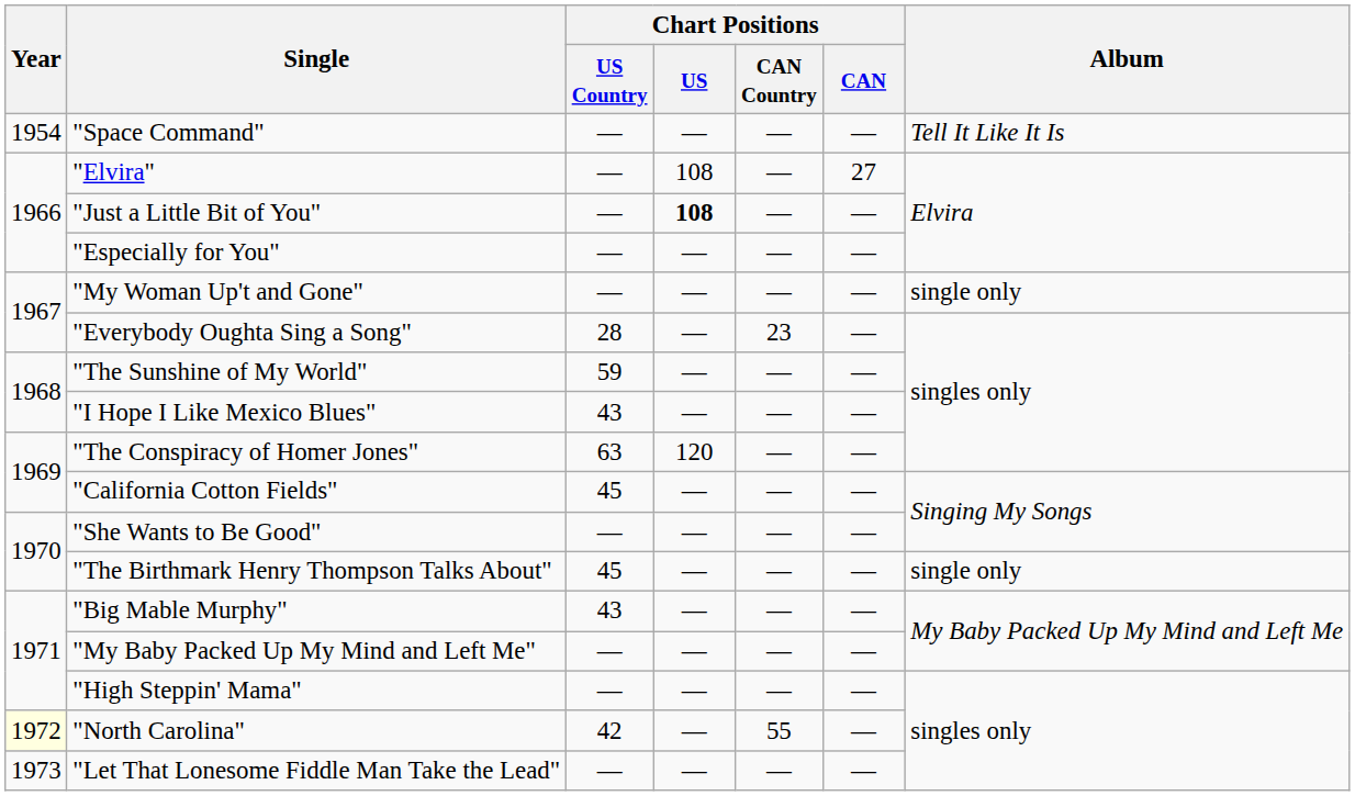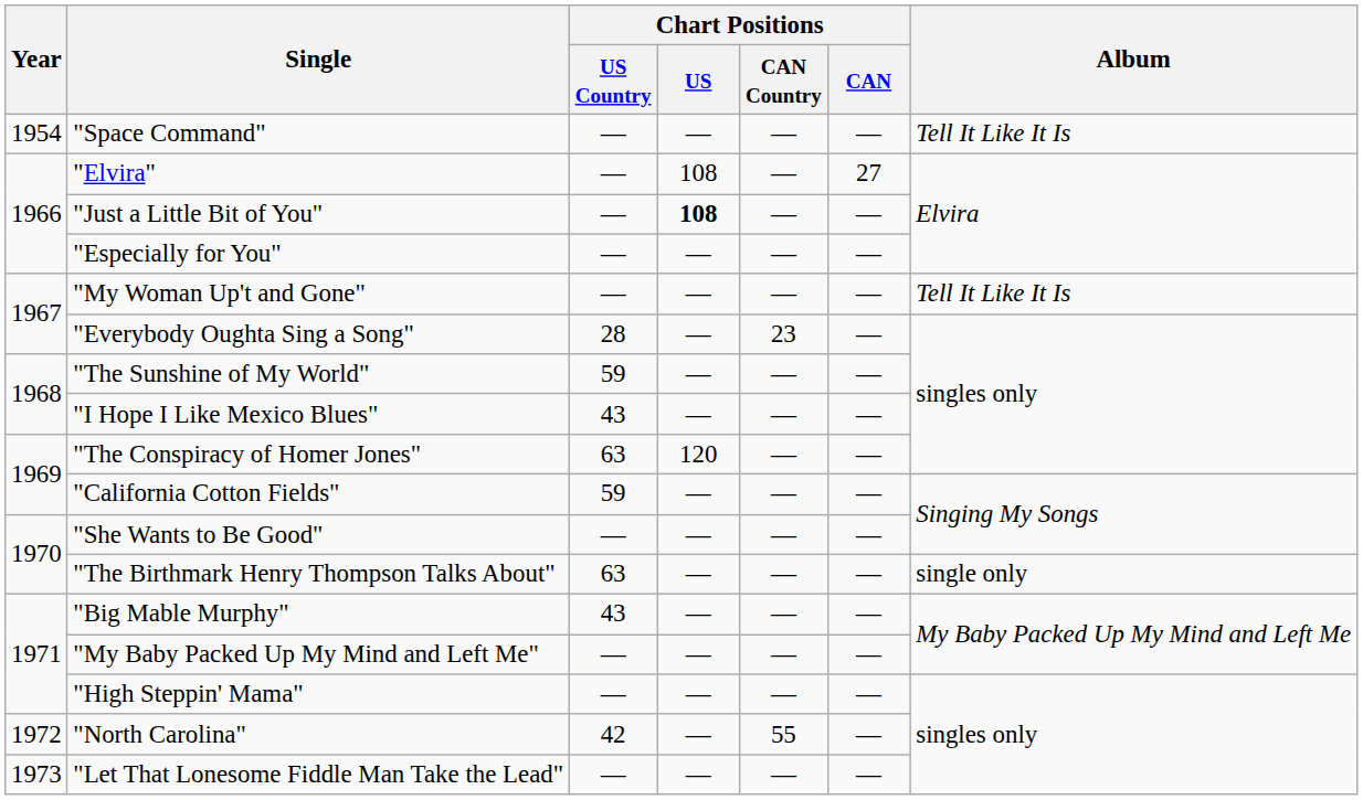"My Woman Up't and Gone" | Album: single only -> Tell It Like It Is
"California Cotton Fields" | Chart Positions / US Country: 45 -> 59
"The Birthmark Henry Thompson Talks About" | Chart Positions / US Country: 45 -> 63
"North Carolina" | Year: lightyellow background -> no background
